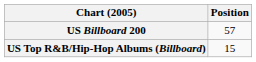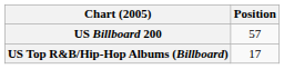US Top R&B/Hip-Hop Albums (Billboard) | Position: 15 -> 17
